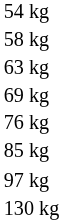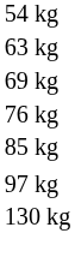- row: 58 kg
